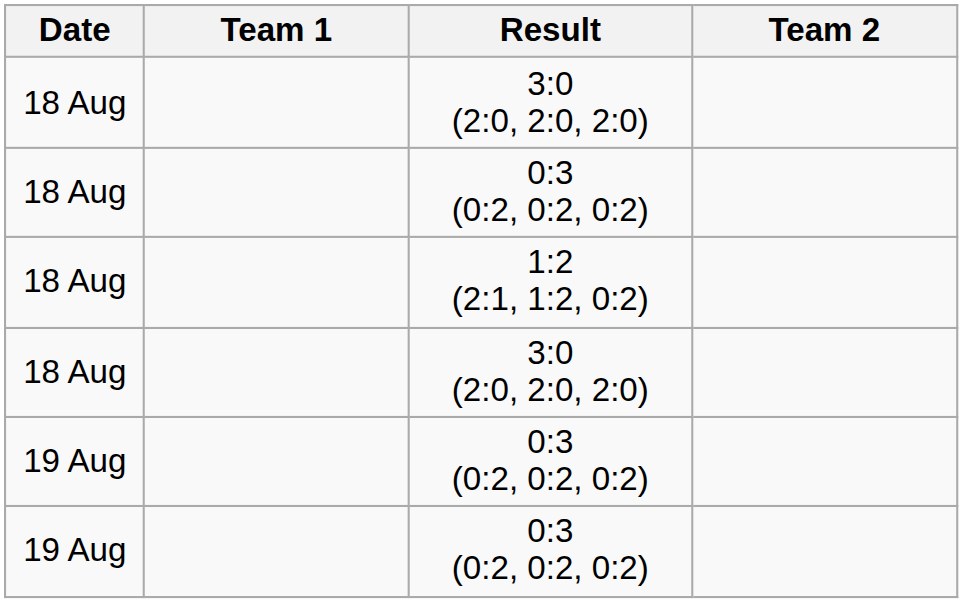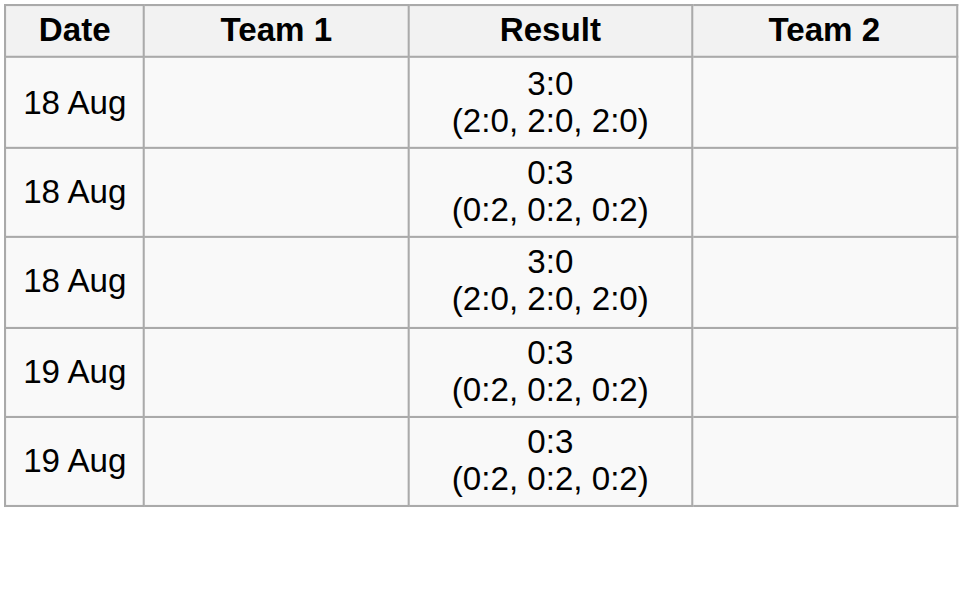- row: 18 Aug | 1:2 (2:1, 1:2, 0:2)
